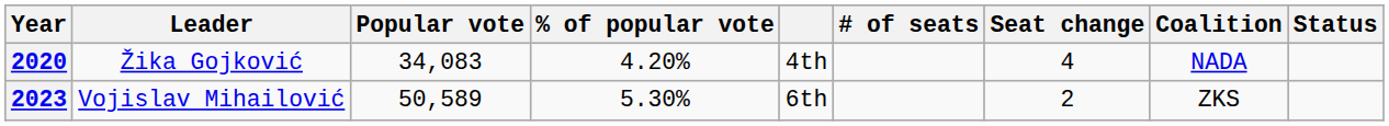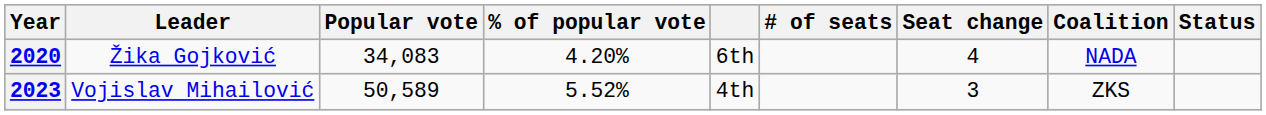2020 | column 5: 4th -> 6th
2023 | % of popular vote: 5.30% -> 5.52%
2023 | column 5: 6th -> 4th
2023 | Seat change: 2 -> 3
